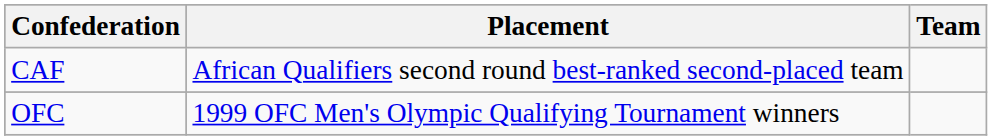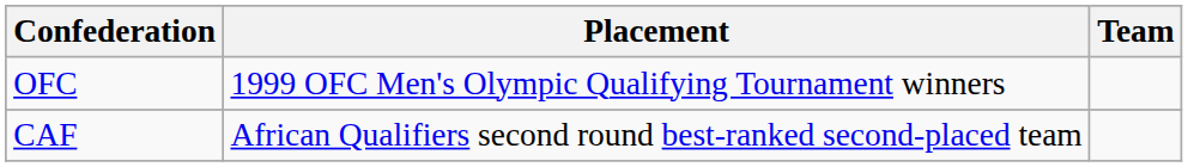rows swapped: OFC <-> CAF
